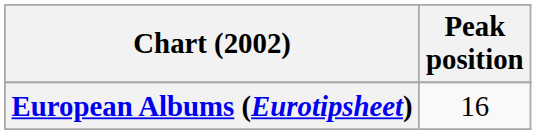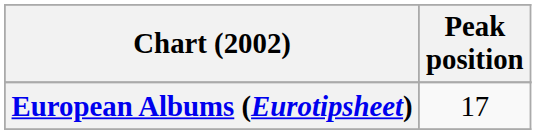European Albums (Eurotipsheet) | Peak position: 16 -> 17
